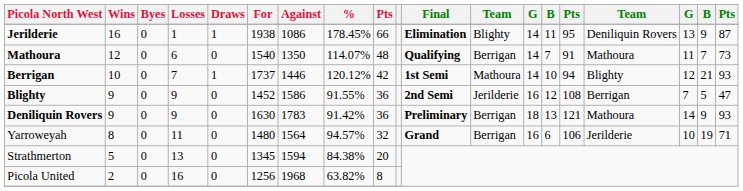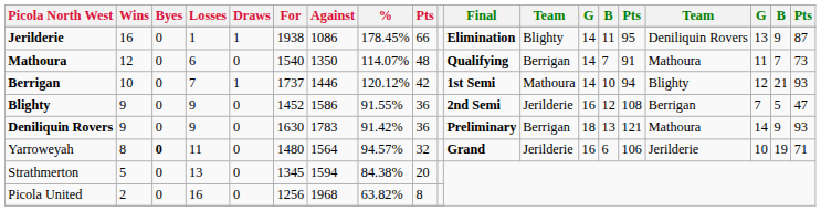Yarroweyah | Byes: normal -> bold
Yarroweyah | column 12: Berrigan -> Jerilderie
